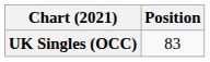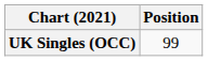UK Singles (OCC) | Position: 83 -> 99
